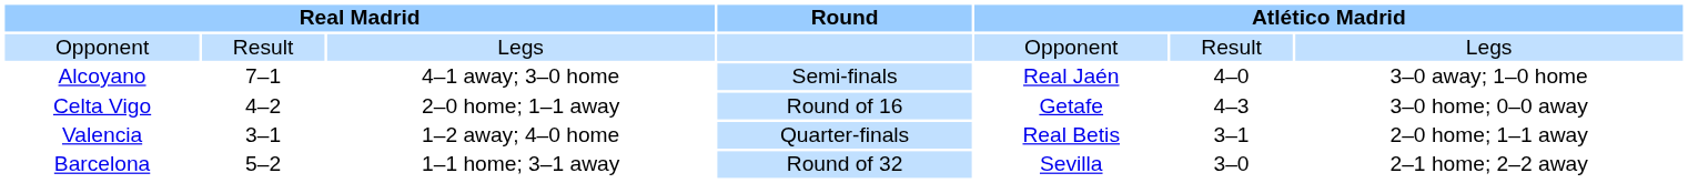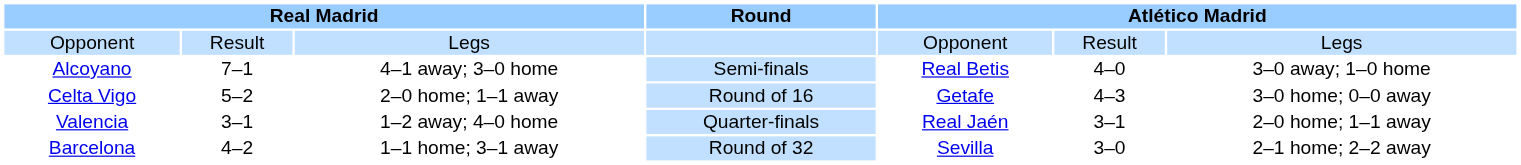Alcoyano | column 5: Real Jaén -> Real Betis
Celta Vigo | column 2: 4–2 -> 5–2
Valencia | column 5: Real Betis -> Real Jaén
Barcelona | column 2: 5–2 -> 4–2
